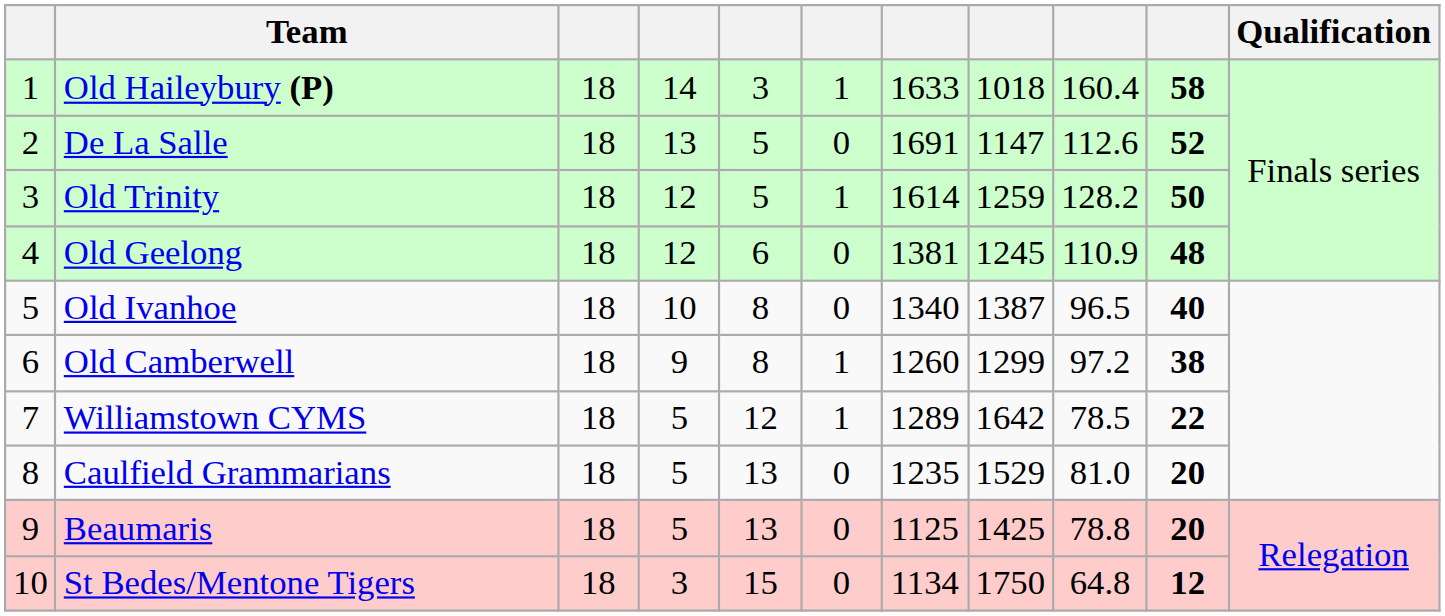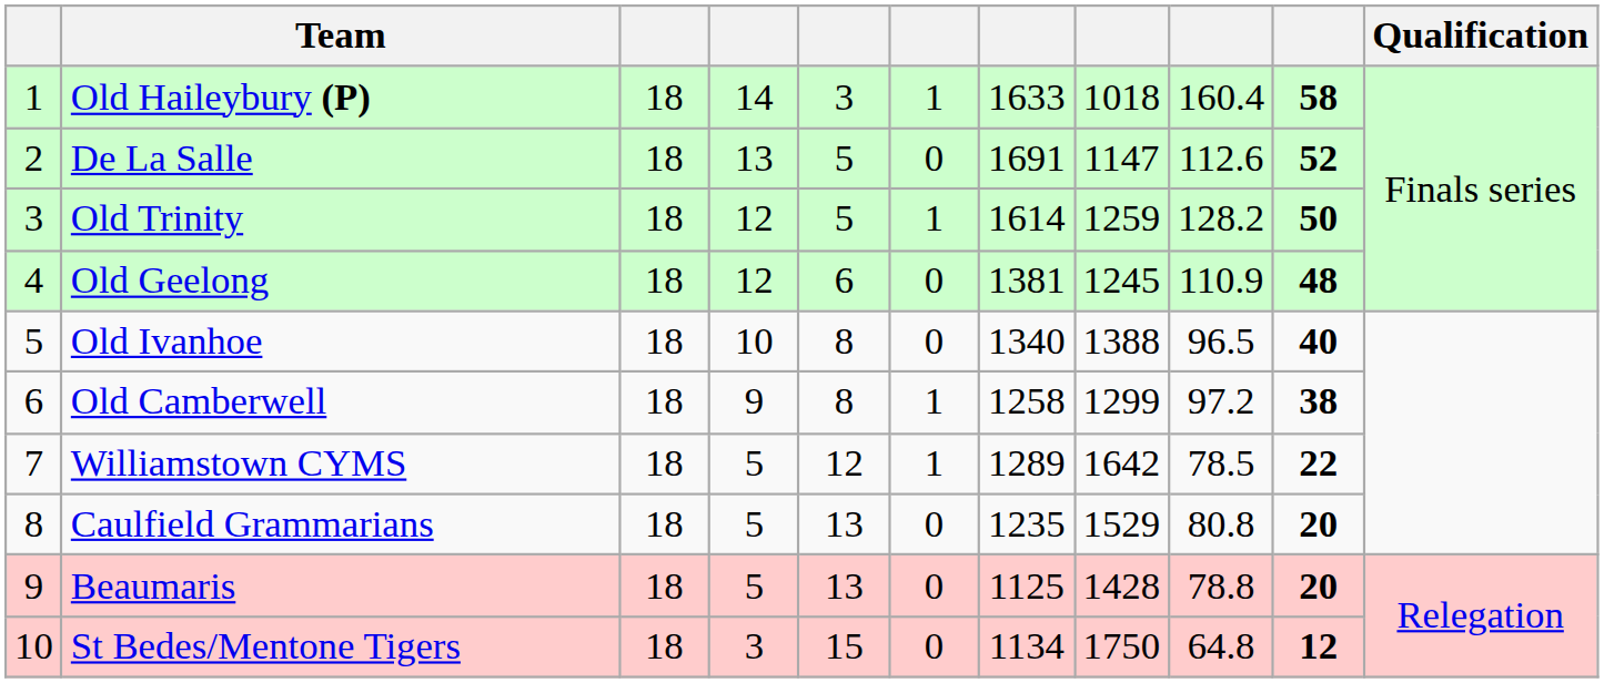Old Ivanhoe | column 8: 1387 -> 1388
Old Camberwell | column 7: 1260 -> 1258
Caulfield Grammarians | column 9: 81.0 -> 80.8
Beaumaris | column 8: 1425 -> 1428
